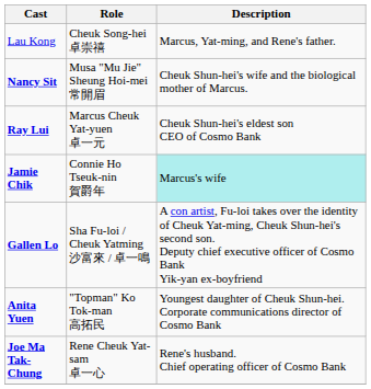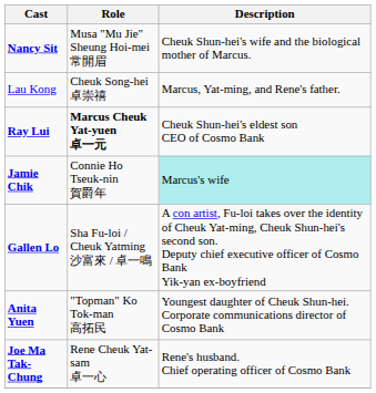rows swapped: Lau Kong <-> Nancy Sit
Ray Lui | Role: normal -> bold
